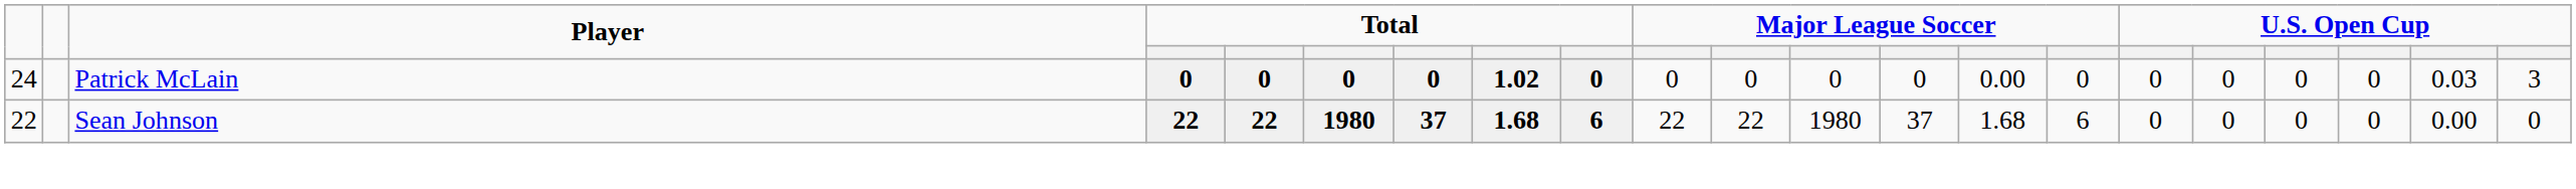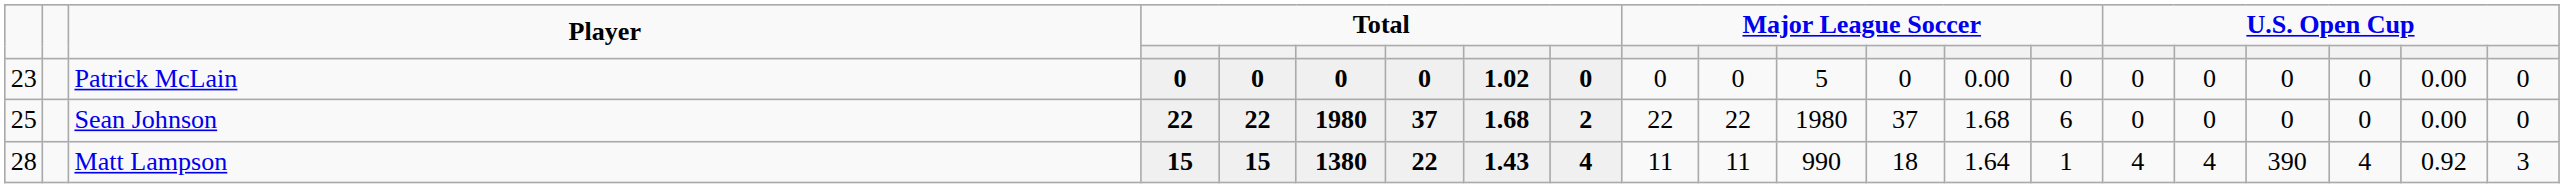Patrick McLain | column 1: 24 -> 23
Patrick McLain | column 12: 0 -> 5
Patrick McLain | column 20: 0.03 -> 0.00
Patrick McLain | column 21: 3 -> 0
Sean Johnson | column 1: 22 -> 25
Sean Johnson | column 9: 6 -> 2
+ row: 28 | Matt Lampson | 15 | 15 | 1380 | 22 | 1.43 | 4 | 11 | 11 | 990 | 18 | 1.64 | 1 | 4 | 4 | 390 | 4 | 0.92 | 3
